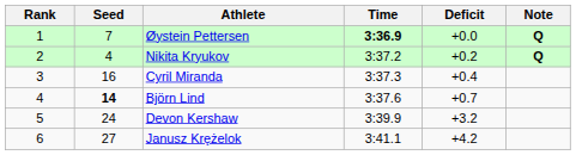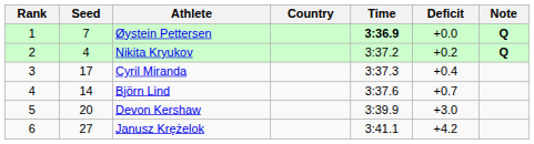+ column: Country
Cyril Miranda | Seed: 16 -> 17
Björn Lind | Seed: bold -> normal
Devon Kershaw | Seed: 24 -> 20
Devon Kershaw | Deficit: +3.2 -> +3.0
